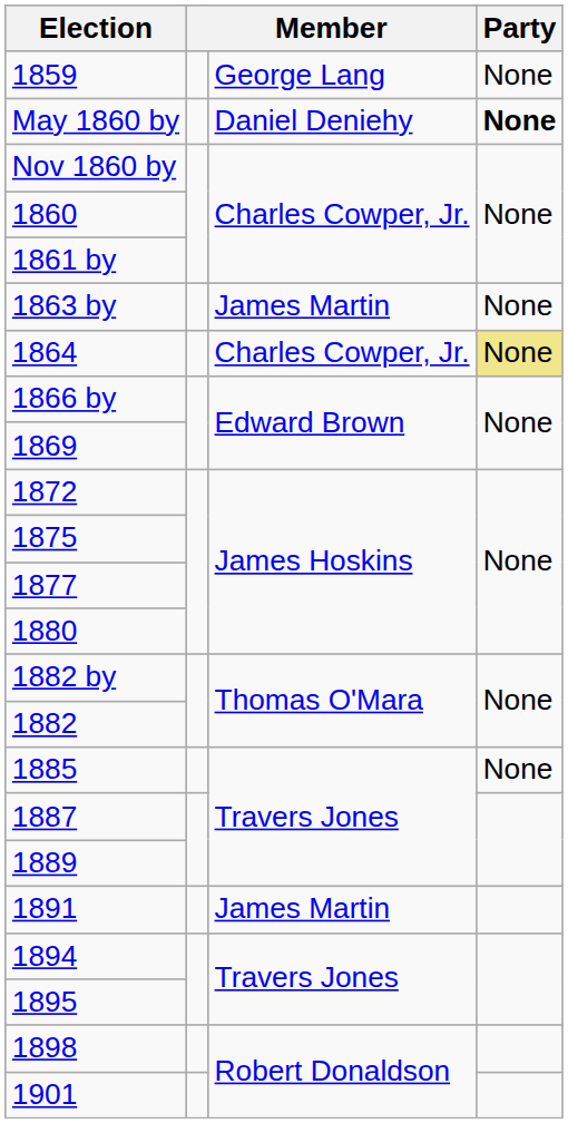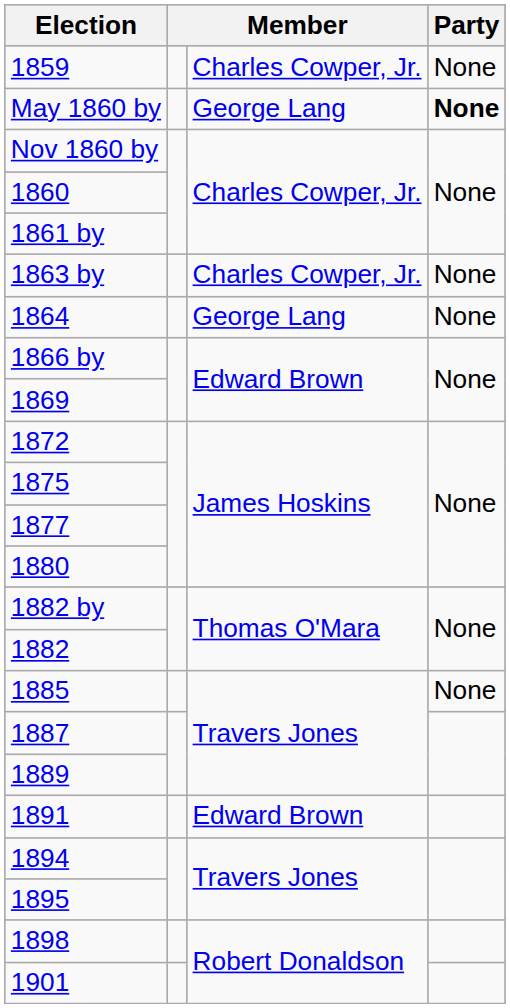1859 | column 3: George Lang -> Charles Cowper, Jr.
May 1860 by | column 3: Daniel Deniehy -> George Lang
1863 by | column 3: James Martin -> Charles Cowper, Jr.
1864 | column 3: Charles Cowper, Jr. -> George Lang
1864 | Party: khaki background -> no background
1891 | column 3: James Martin -> Edward Brown
